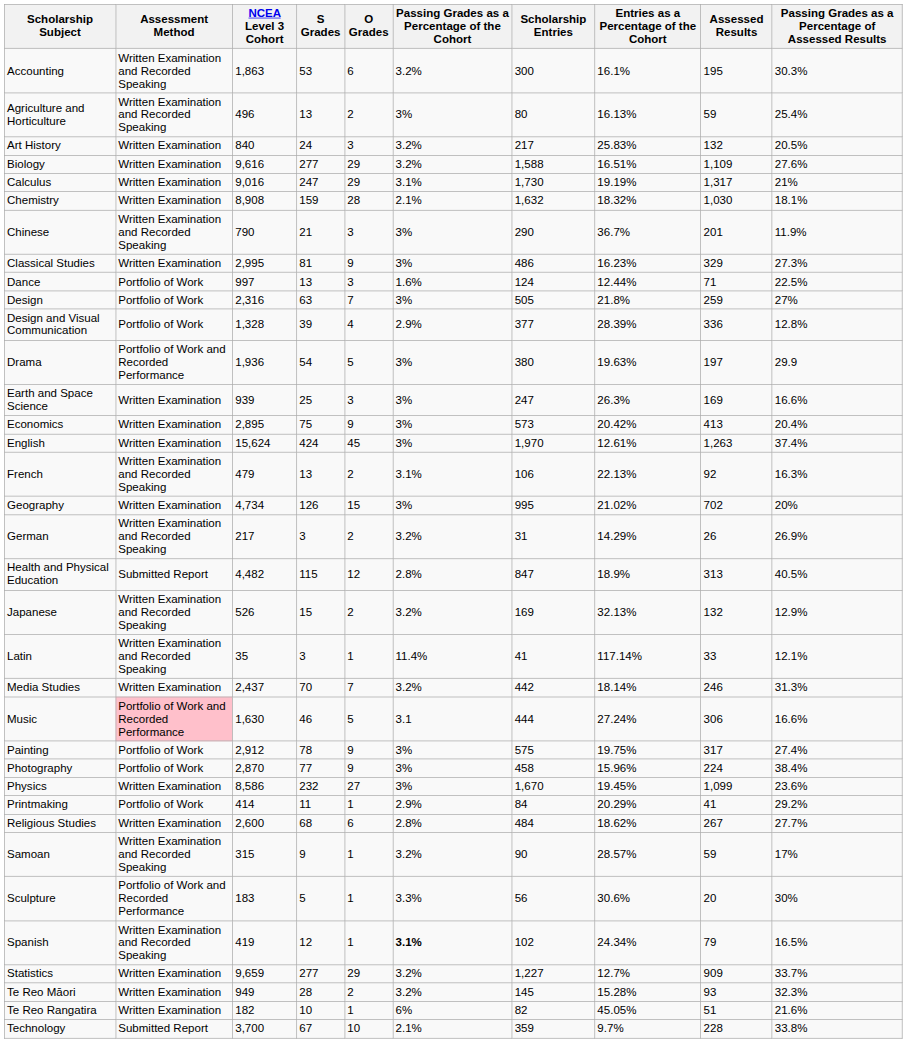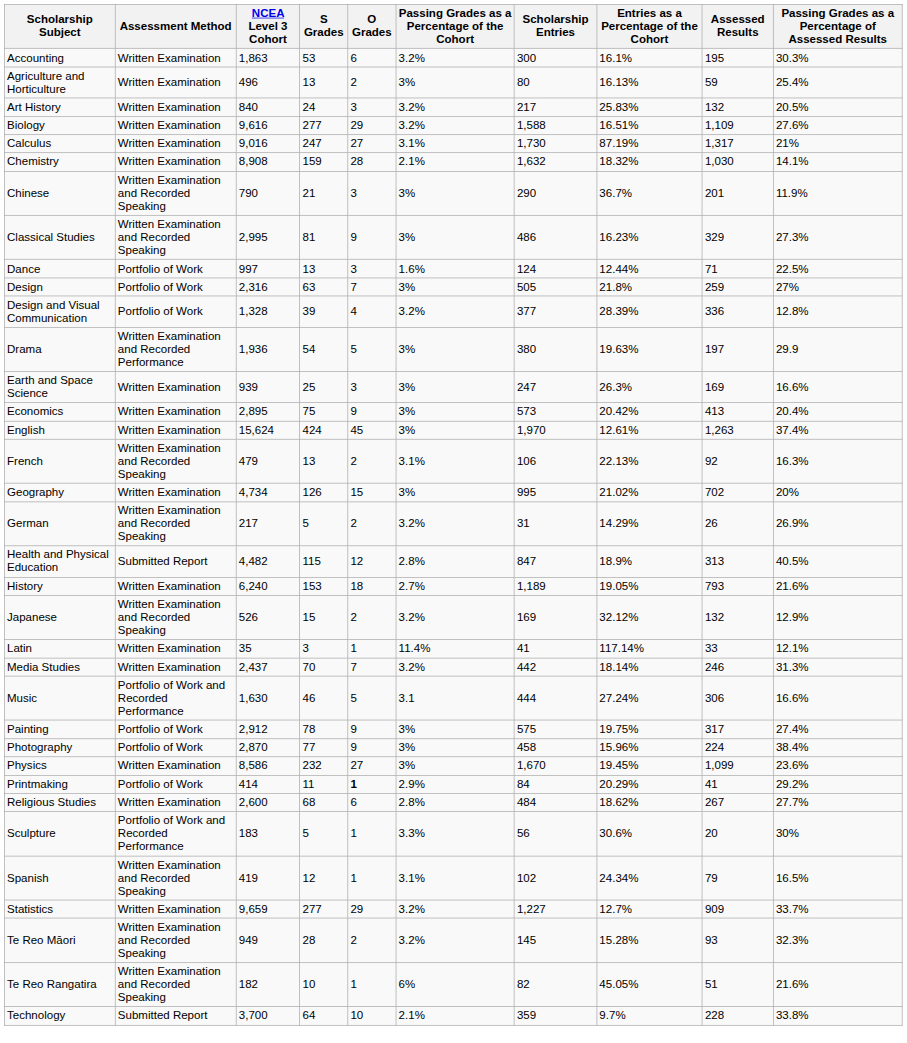Accounting | Assessment Method: Written Examination and Recorded Speaking -> Written Examination
Agriculture and Horticulture | Assessment Method: Written Examination and Recorded Speaking -> Written Examination
Calculus | O Grades: 29 -> 27
Calculus | Entries as a Percentage of the Cohort: 19.19% -> 87.19%
Chemistry | Passing Grades as a Percentage of Assessed Results: 18.1% -> 14.1%
Classical Studies | Assessment Method: Written Examination -> Written Examination and Recorded Speaking
Design and Visual Communication | Passing Grades as a Percentage of the Cohort: 2.9% -> 3.2%
Drama | Assessment Method: Portfolio of Work and Recorded Performance -> Written Examination and Recorded Performance
German | S Grades: 3 -> 5
+ row: History | Written Examination | 6,240 | 153 | 18 | 2.7% | 1,189 | 19.05% | 793 | 21.6%
Japanese | Entries as a Percentage of the Cohort: 32.13% -> 32.12%
Latin | Assessment Method: Written Examination and Recorded Speaking -> Written Examination
Music | Assessment Method: pink background -> no background
Printmaking | O Grades: normal -> bold
- row: Samoan | Written Examination and Recorded Speaking | 315 | 9 | 1 | 3.2% | 90 | 28.57% | 59 | 17%
Spanish | Passing Grades as a Percentage of the Cohort: bold -> normal
Te Reo Māori | Assessment Method: Written Examination -> Written Examination and Recorded Speaking
Te Reo Rangatira | Assessment Method: Written Examination -> Written Examination and Recorded Speaking
Technology | S Grades: 67 -> 64
